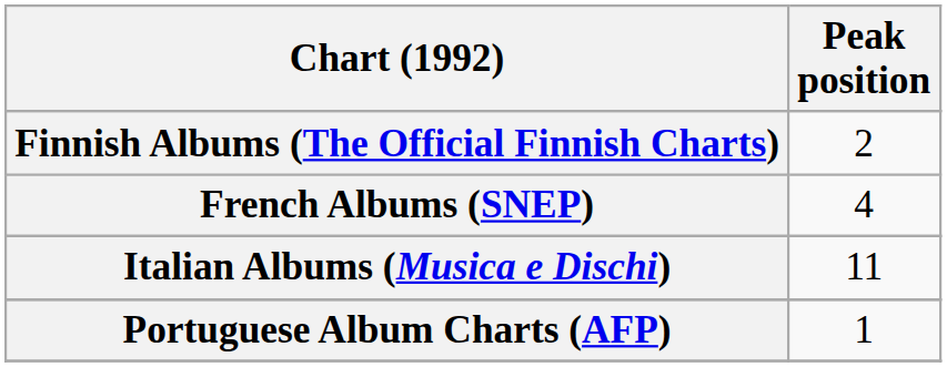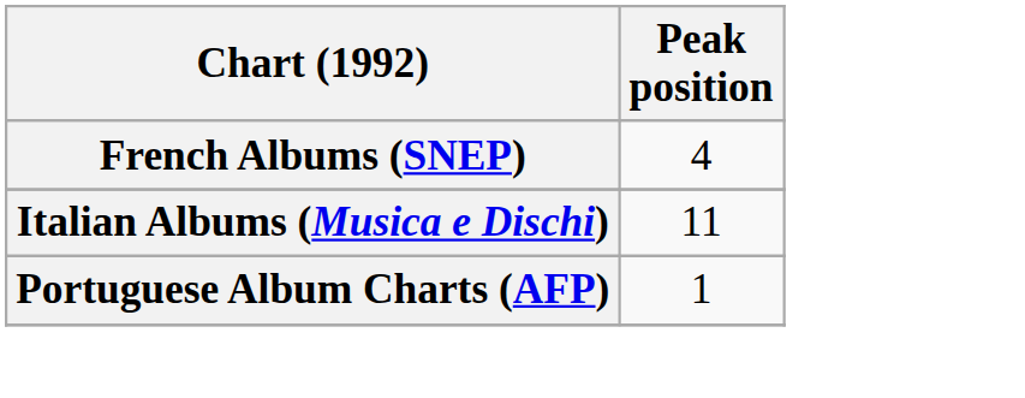- row: Finnish Albums (The Official Finnish Charts) | 2
